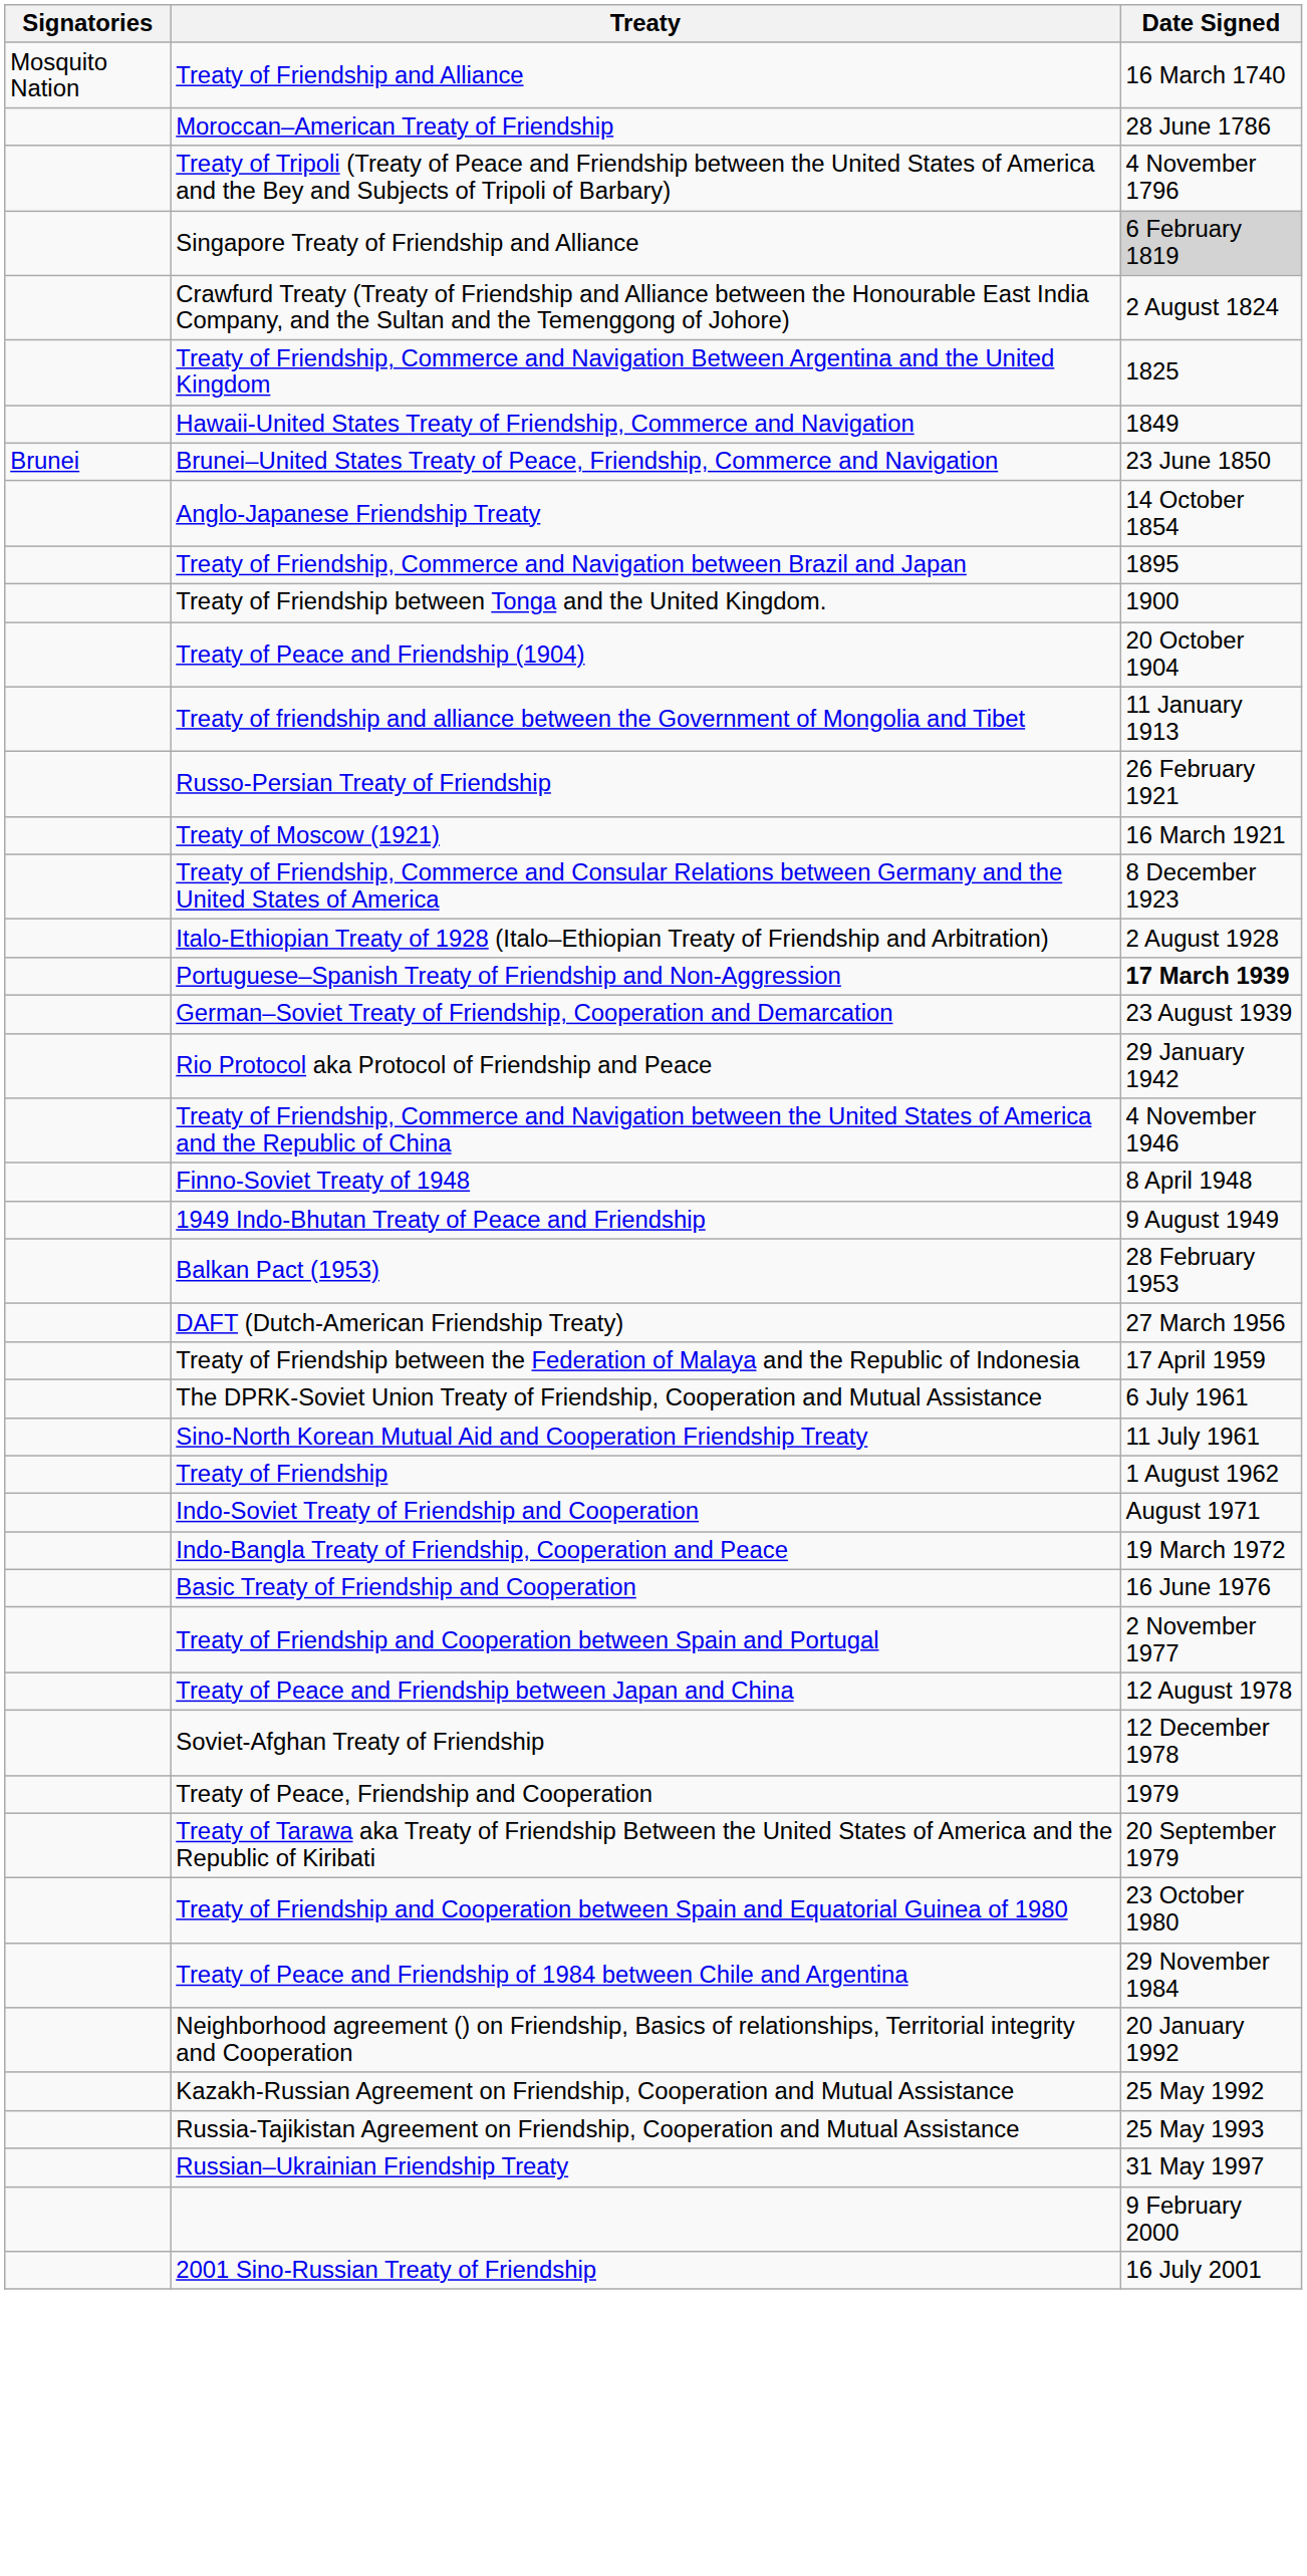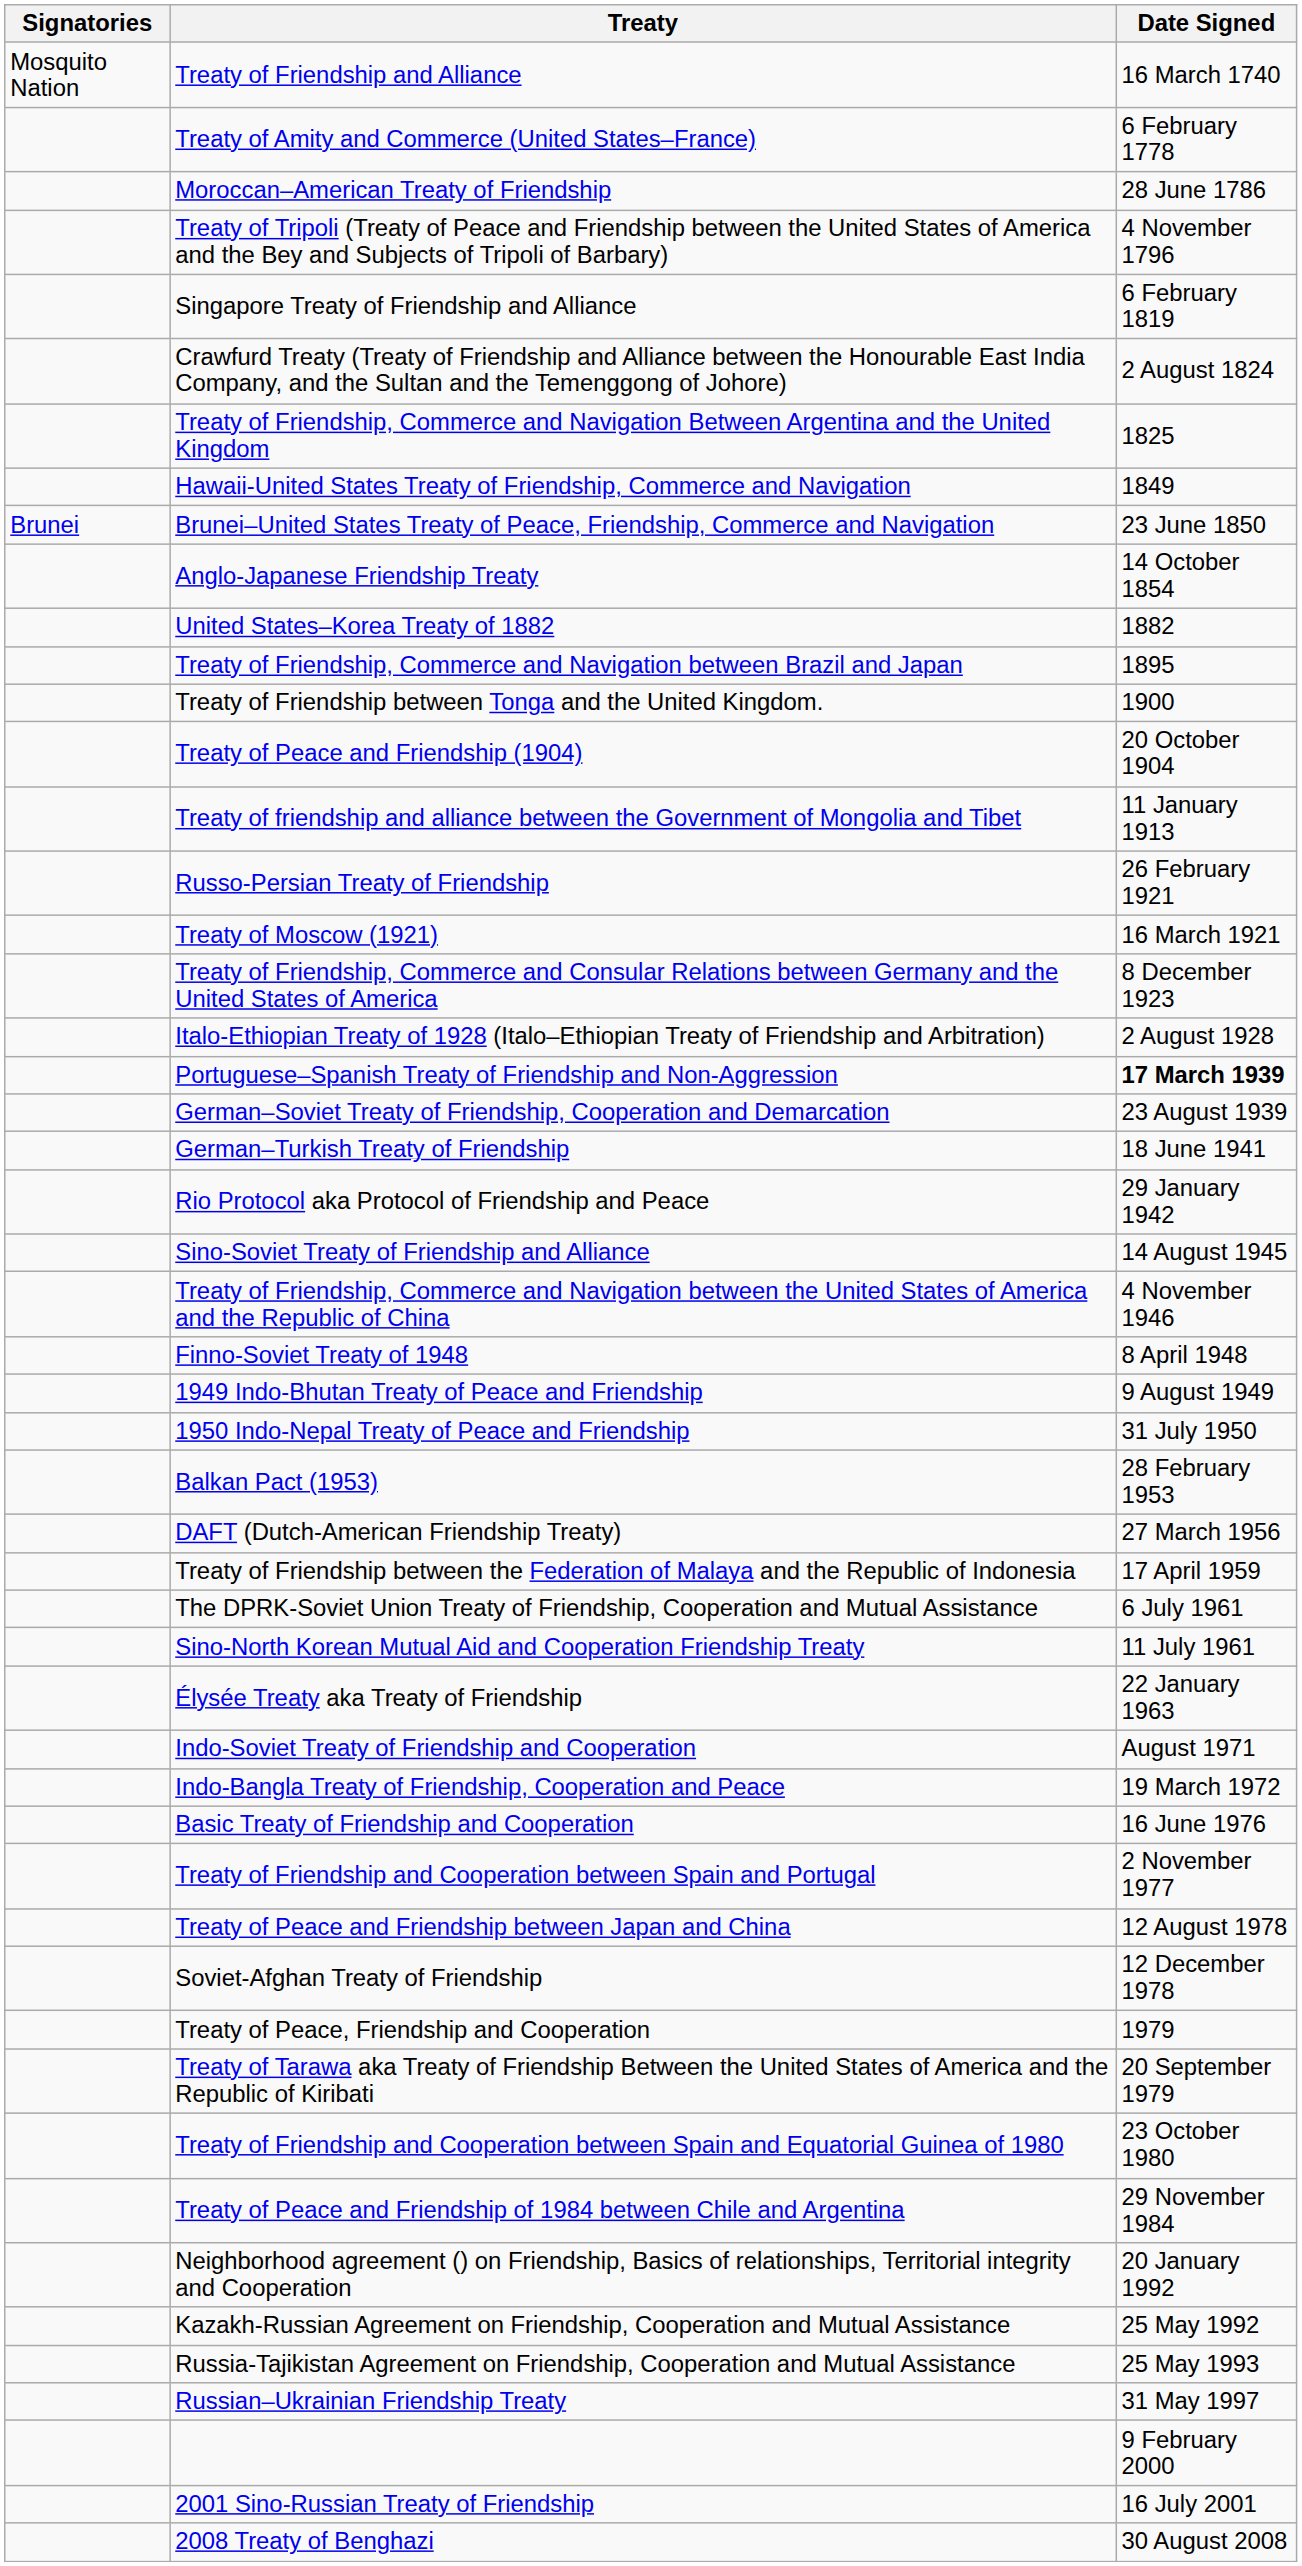+ row: Treaty of Amity and Commerce (United States–France) | 6 February 1778
Singapore Treaty of Friendship and Alliance | Date Signed: lightgrey background -> no background
+ row: United States–Korea Treaty of 1882 | 1882
+ row: German–Turkish Treaty of Friendship | 18 June 1941
+ row: Sino-Soviet Treaty of Friendship and Alliance | 14 August 1945
+ row: 1950 Indo-Nepal Treaty of Peace and Friendship | 31 July 1950
- row: Treaty of Friendship | 1 August 1962
+ row: Élysée Treaty aka Treaty of Friendship | 22 January 1963
+ row: 2008 Treaty of Benghazi | 30 August 2008
